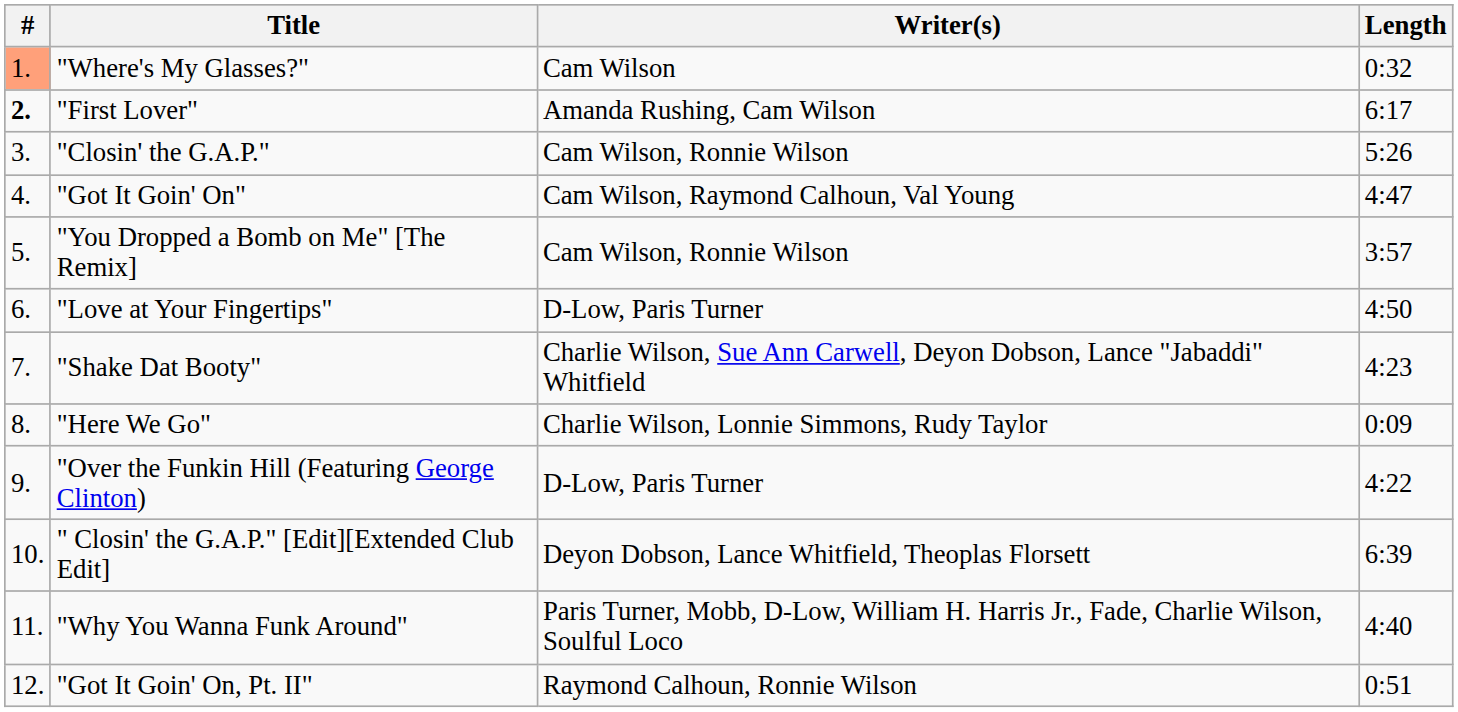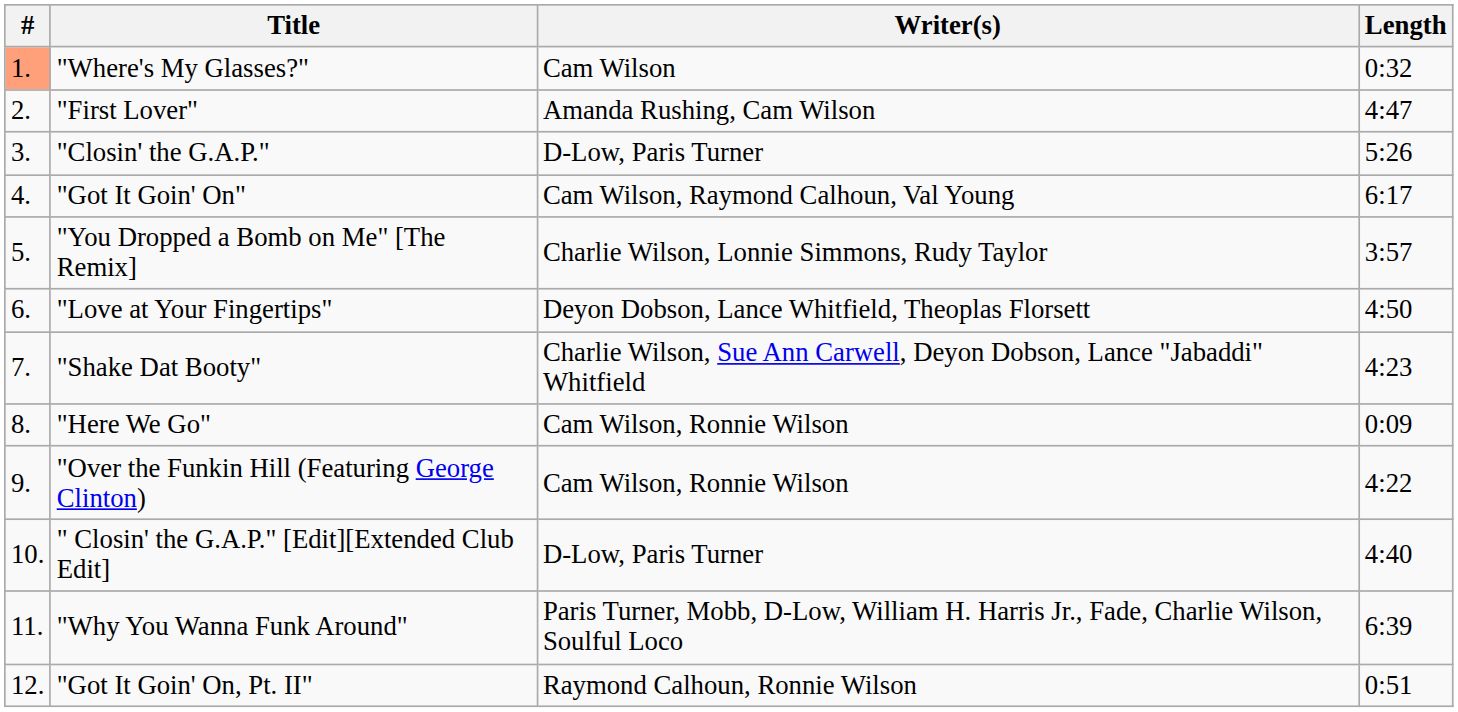"First Lover" | #: bold -> normal
"First Lover" | Length: 6:17 -> 4:47
"Closin' the G.A.P." | Writer(s): Cam Wilson, Ronnie Wilson -> D-Low, Paris Turner
"Got It Goin' On" | Length: 4:47 -> 6:17
"You Dropped a Bomb on Me" [The Remix] | Writer(s): Cam Wilson, Ronnie Wilson -> Charlie Wilson, Lonnie Simmons, Rudy Taylor
"Love at Your Fingertips" | Writer(s): D-Low, Paris Turner -> Deyon Dobson, Lance Whitfield, Theoplas Florsett
"Here We Go" | Writer(s): Charlie Wilson, Lonnie Simmons, Rudy Taylor -> Cam Wilson, Ronnie Wilson
"Over the Funkin Hill (Featuring George Clinton) | Writer(s): D-Low, Paris Turner -> Cam Wilson, Ronnie Wilson
" Closin' the G.A.P." [Edit][Extended Club Edit] | Writer(s): Deyon Dobson, Lance Whitfield, Theoplas Florsett -> D-Low, Paris Turner
" Closin' the G.A.P." [Edit][Extended Club Edit] | Length: 6:39 -> 4:40
"Why You Wanna Funk Around" | Length: 4:40 -> 6:39
